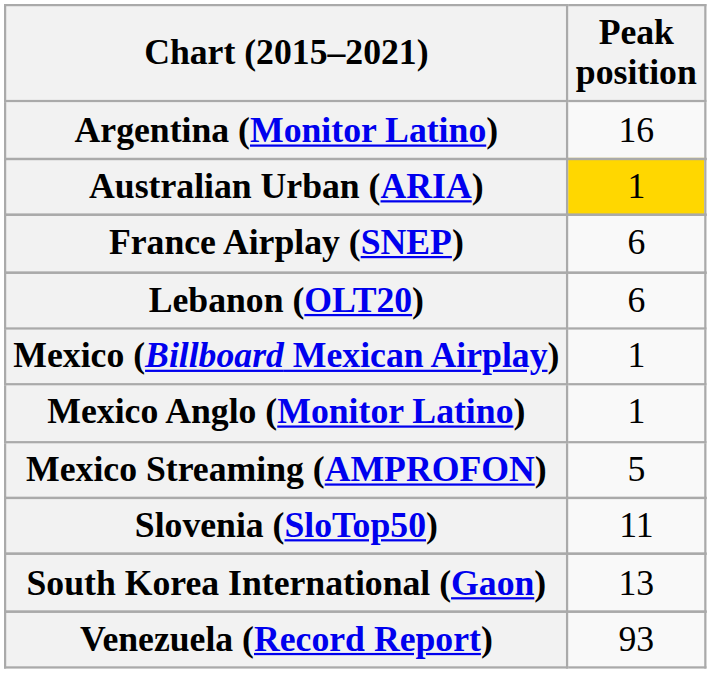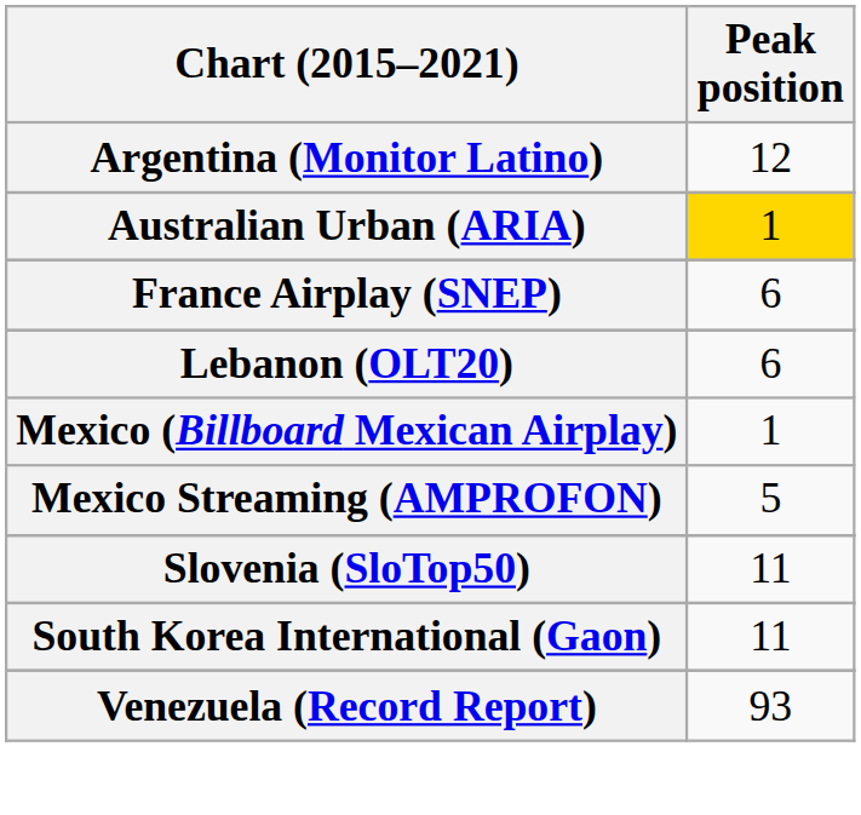Argentina (Monitor Latino) | Peak position: 16 -> 12
- row: Mexico Anglo (Monitor Latino) | 1
South Korea International (Gaon) | Peak position: 13 -> 11
